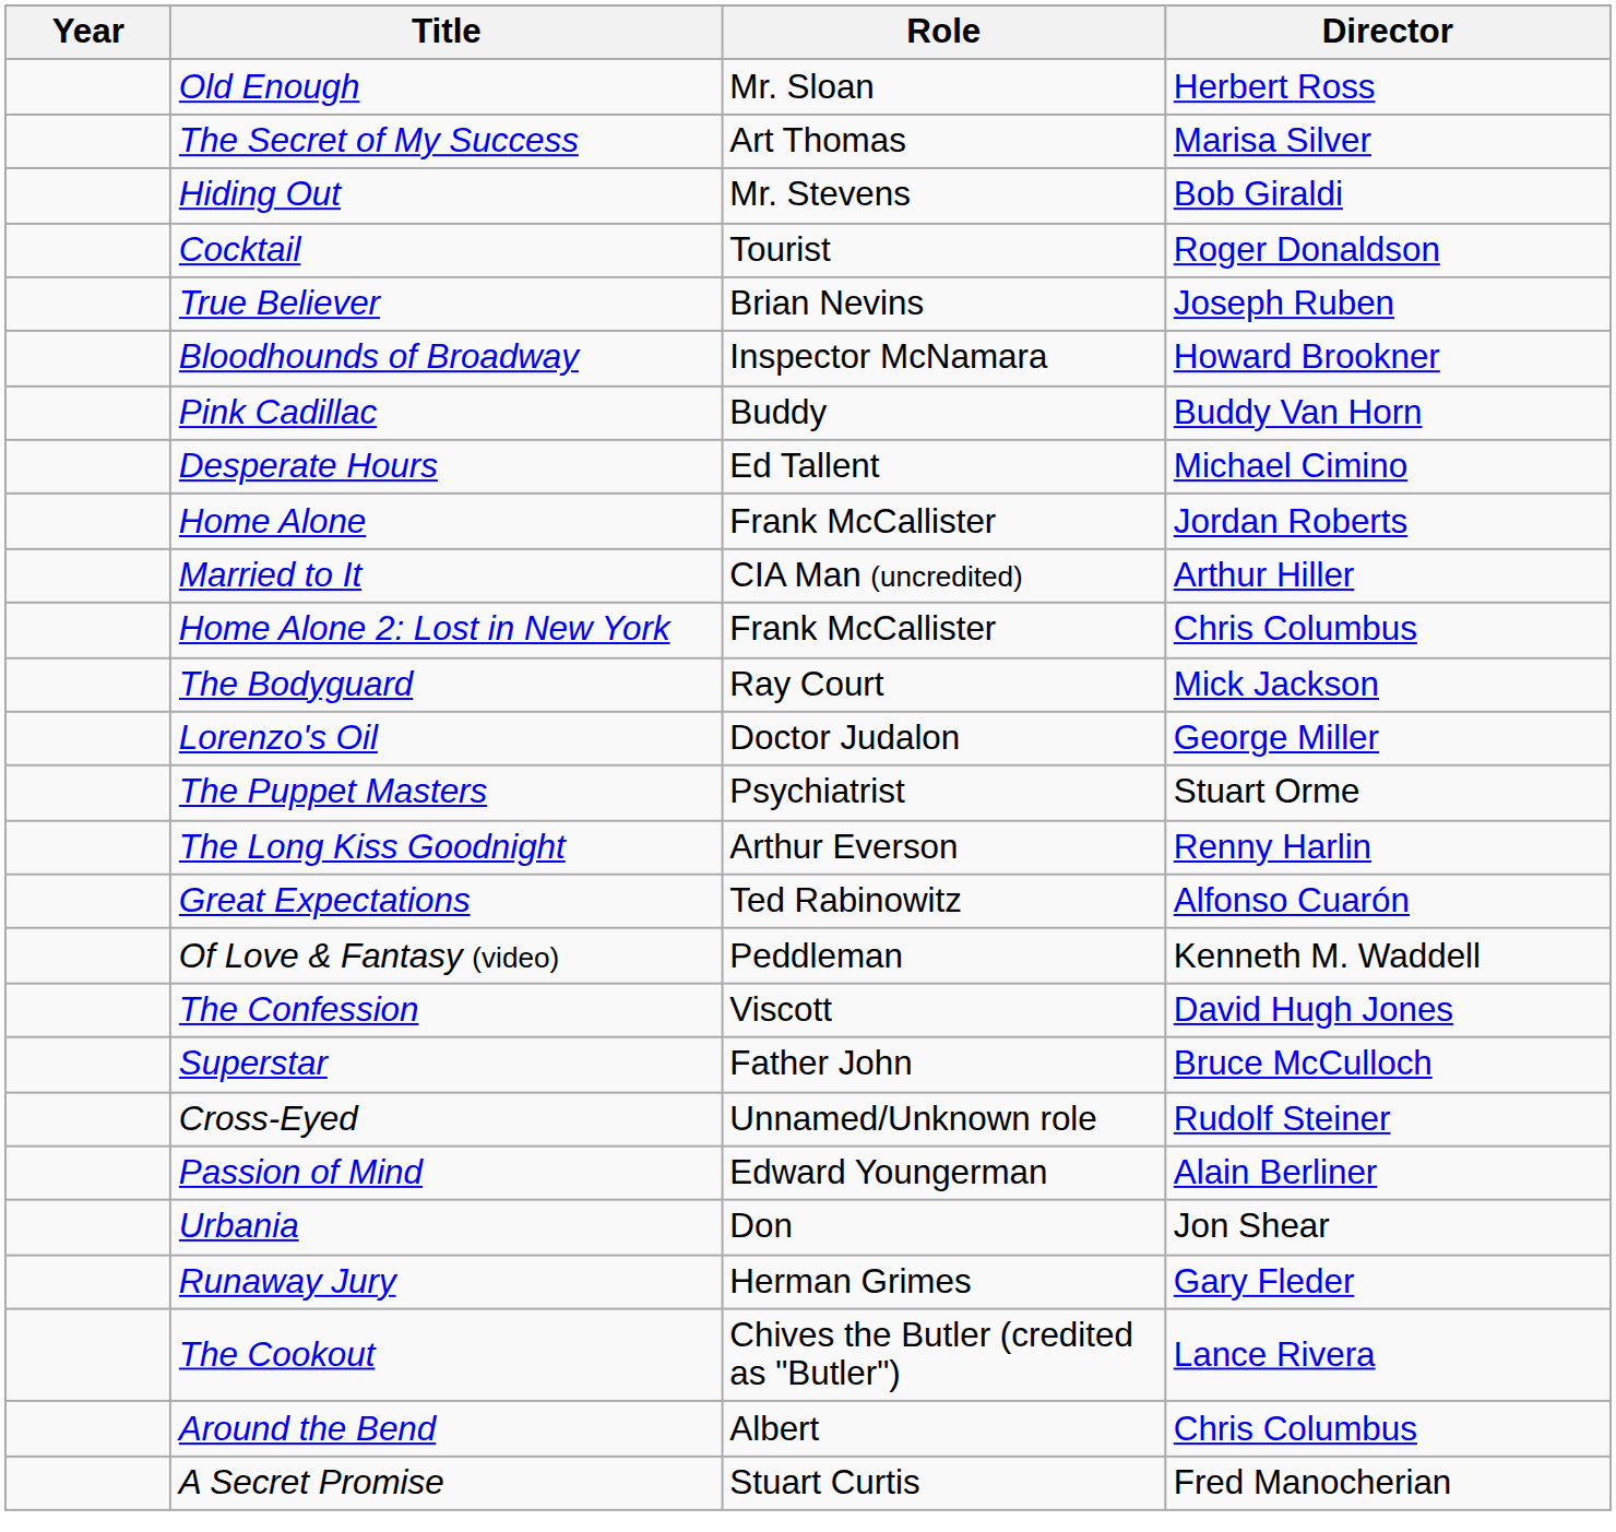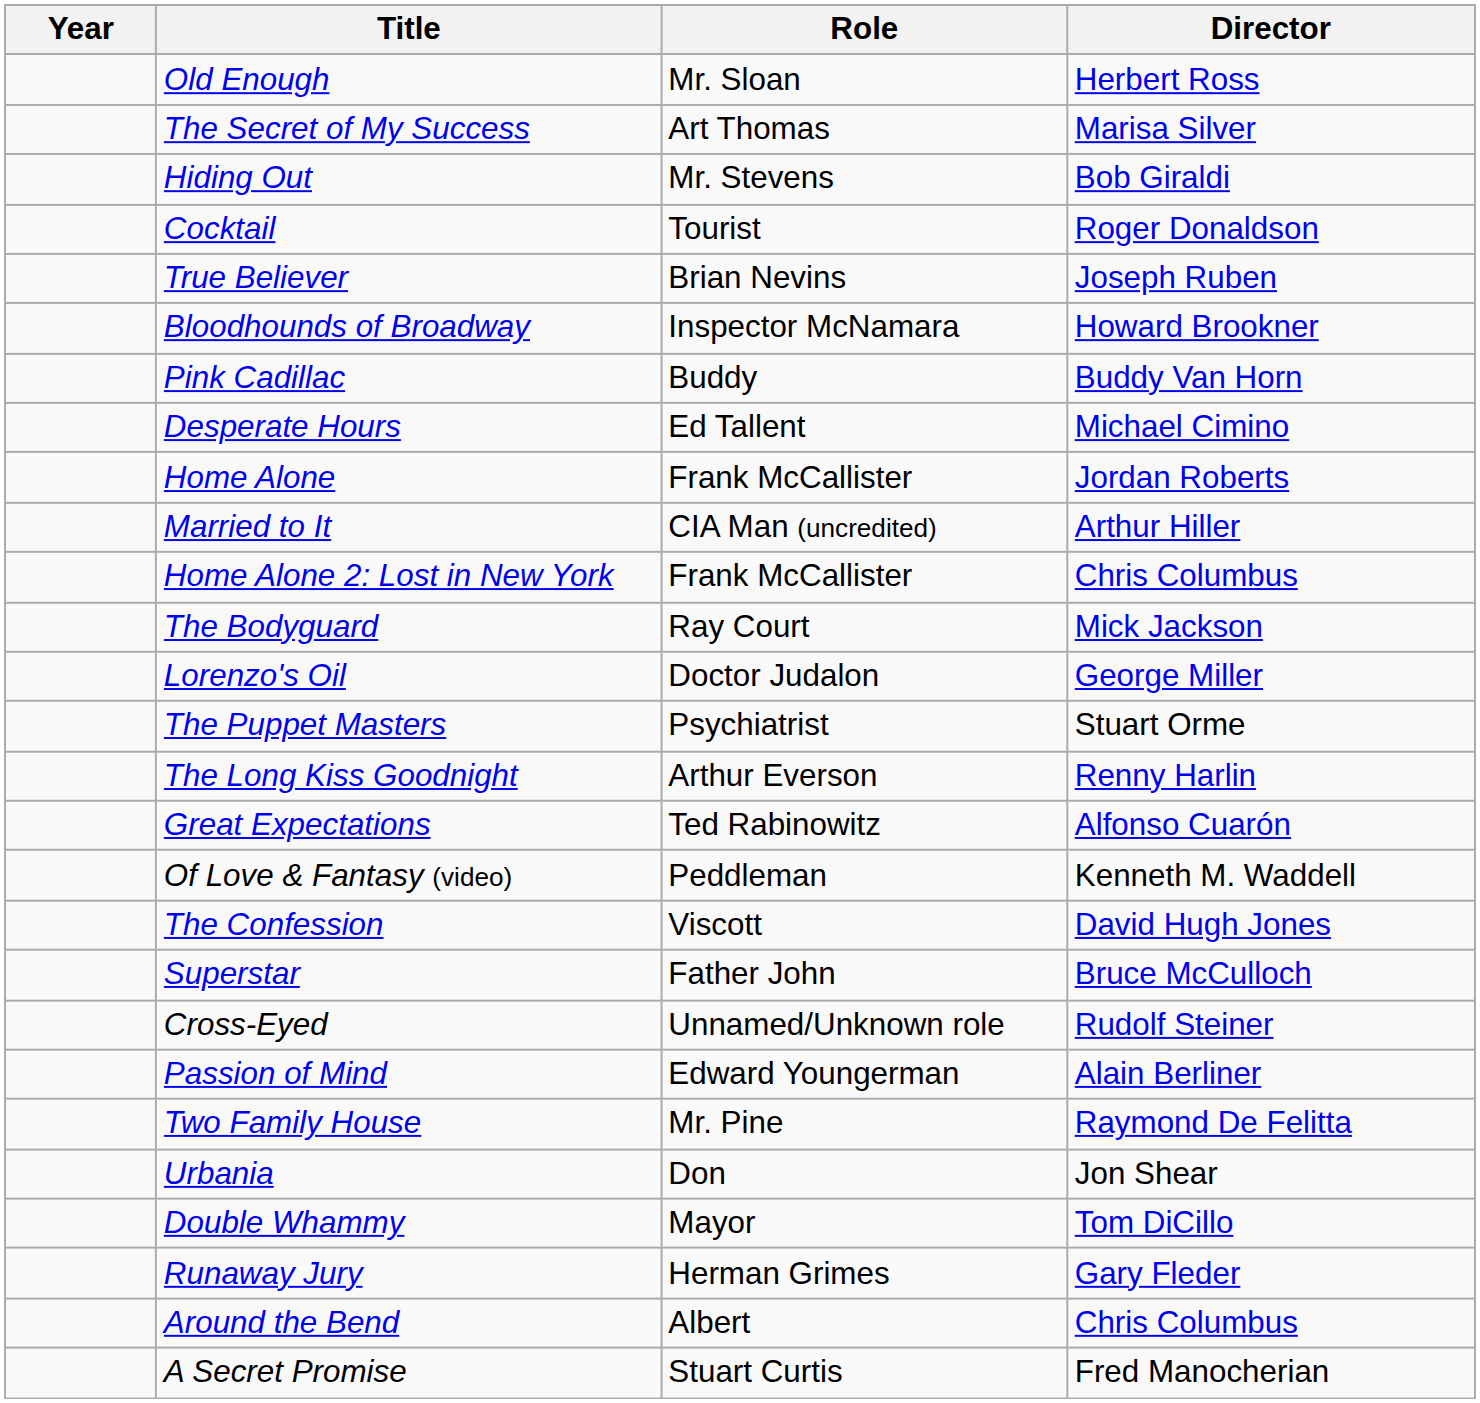+ row: Two Family House | Mr. Pine | Raymond De Felitta
+ row: Double Whammy | Mayor | Tom DiCillo
- row: The Cookout | Chives the Butler (credited as "Butler") | Lance Rivera
